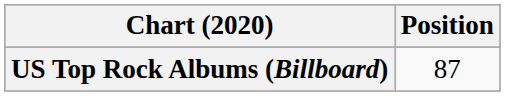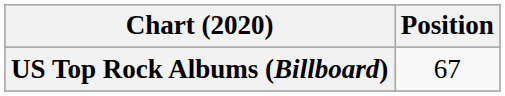US Top Rock Albums (Billboard) | Position: 87 -> 67
